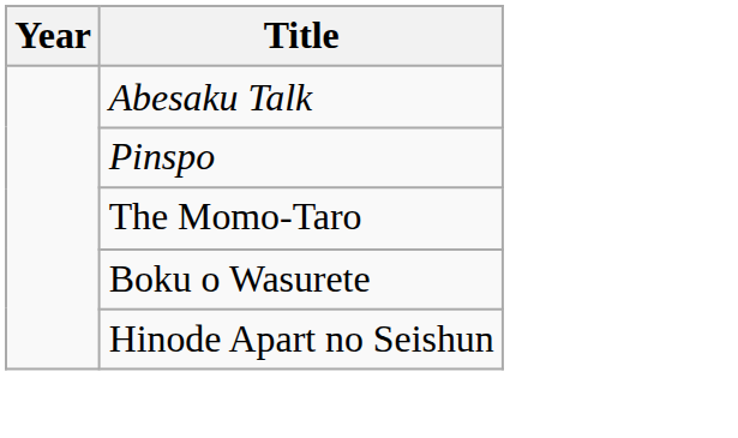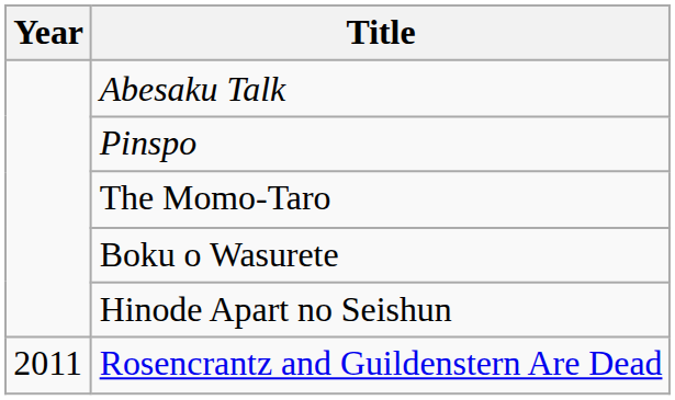+ row: 2011 | Rosencrantz and Guildenstern Are Dead
